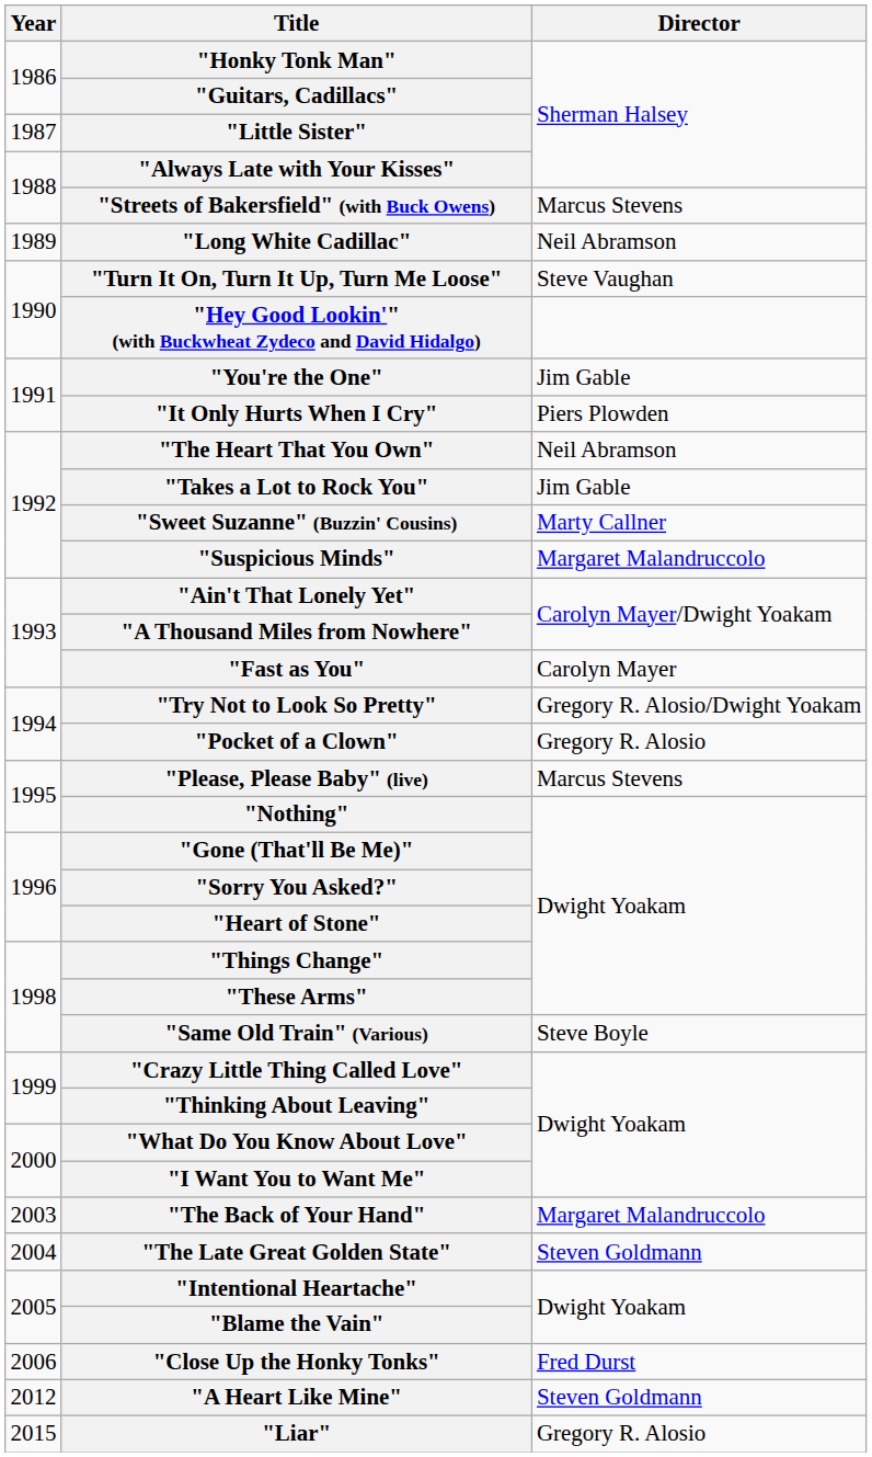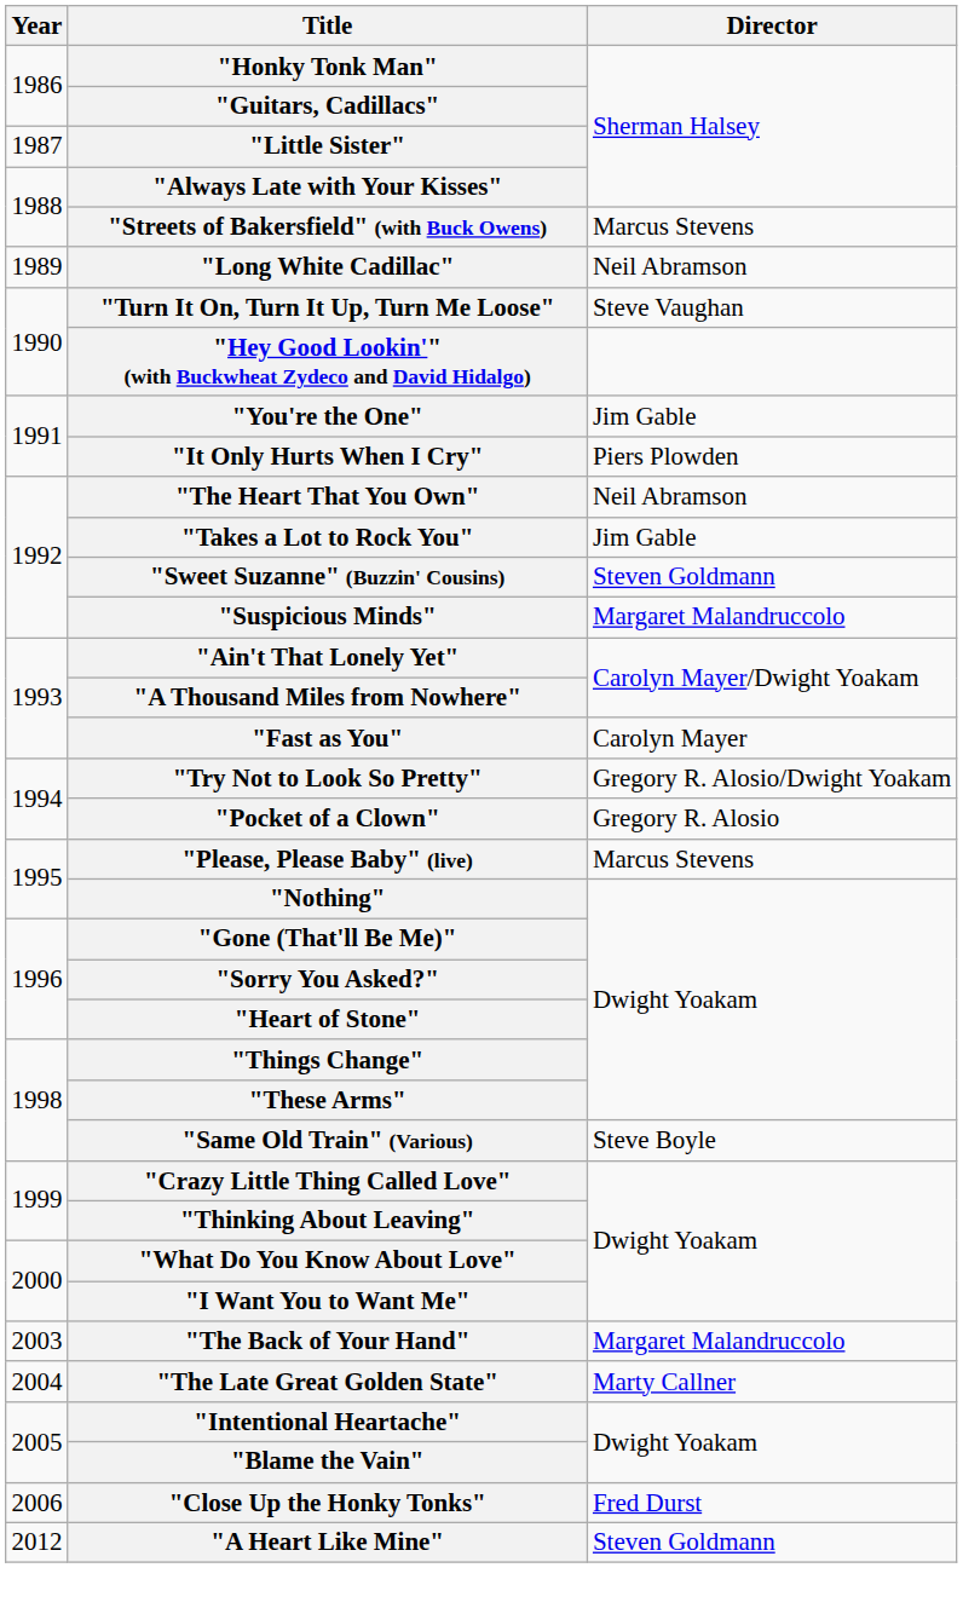"Sweet Suzanne" (Buzzin' Cousins) | Director: Marty Callner -> Steven Goldmann
"The Late Great Golden State" | Director: Steven Goldmann -> Marty Callner
- row: 2015 | "Liar" | Gregory R. Alosio
